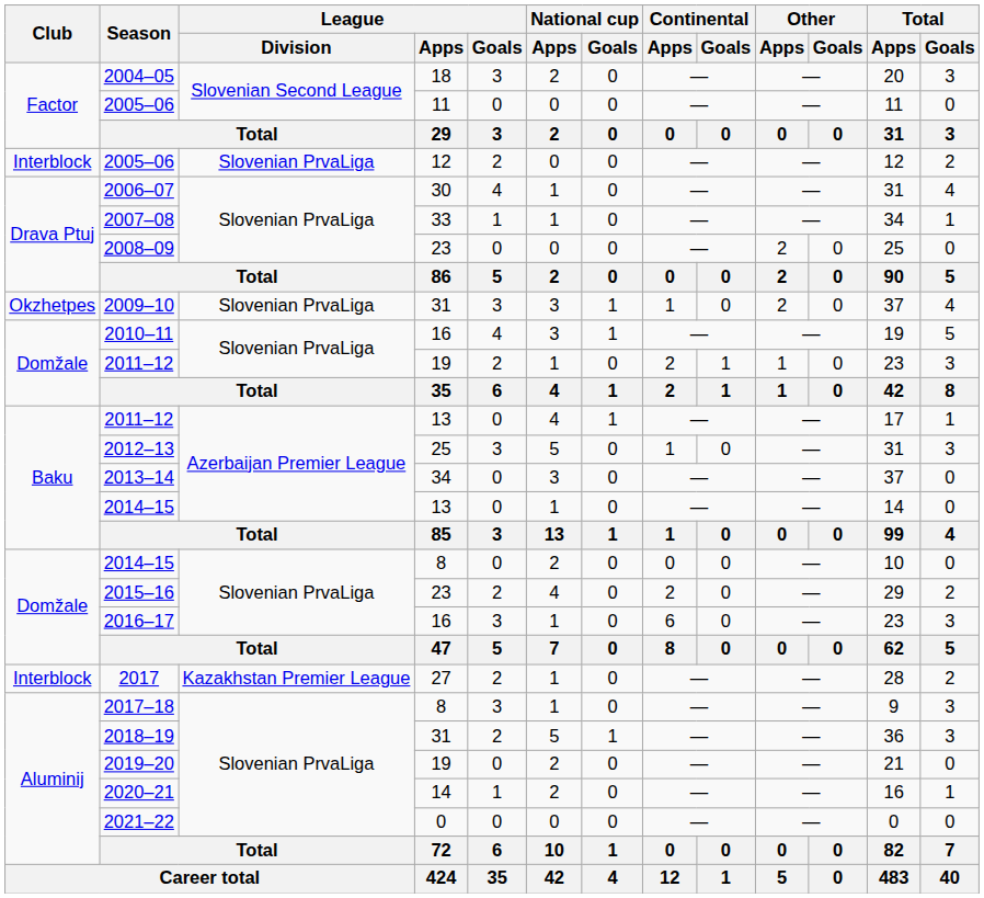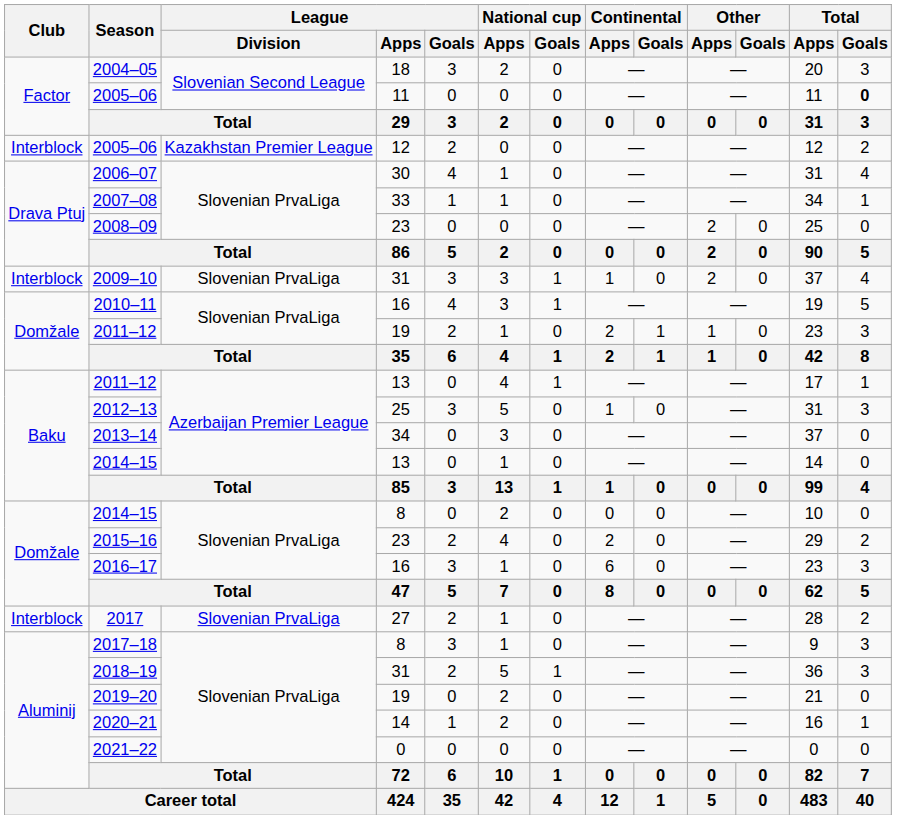2005–06 / 11 | Total / Goals: normal -> bold
2005–06 / 12 | League / Division: Slovenian PrvaLiga -> Kazakhstan Premier League
2009–10 | Club: Okzhetpes -> Interblock
2017 | League / Division: Kazakhstan Premier League -> Slovenian PrvaLiga
